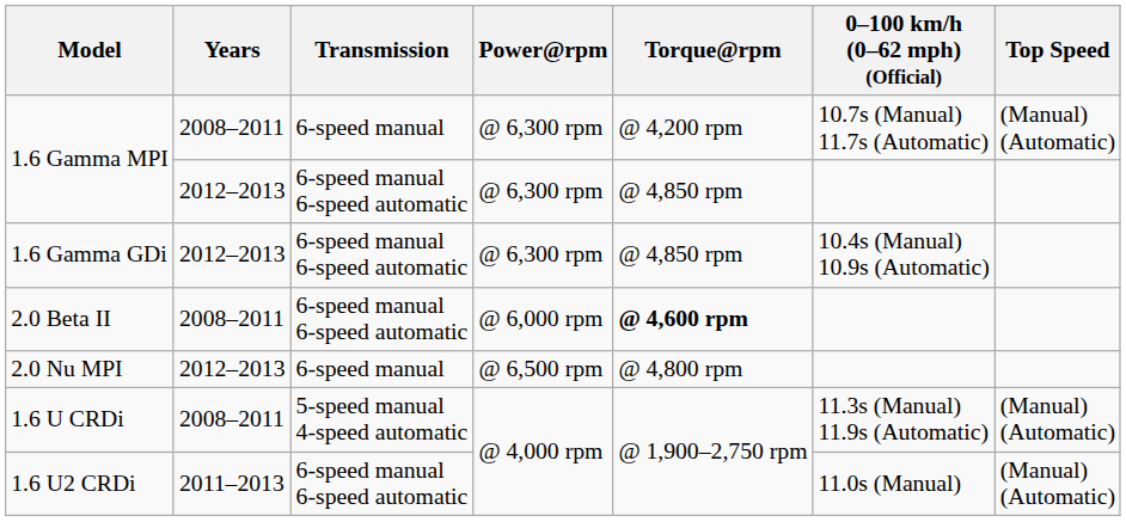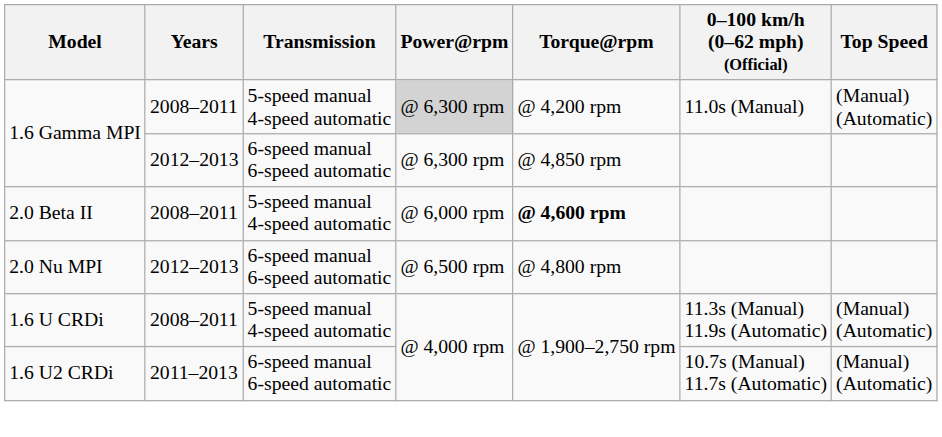1.6 Gamma MPI / 2008–2011 | Transmission: 6-speed manual -> 5-speed manual 4-speed automatic
1.6 Gamma MPI / 2008–2011 | Power@rpm: no background -> lightgrey background
1.6 Gamma MPI / 2008–2011 | 0–100 km/h (0–62 mph) (Official): 10.7s (Manual) 11.7s (Automatic) -> 11.0s (Manual)
- row: 1.6 Gamma GDi | 2012–2013 | 6-speed manual 6-speed automatic | @ 6,300 rpm | @ 4,850 rpm | 10.4s (Manual) 10.9s (Automatic)
2.0 Beta II | Transmission: 6-speed manual 6-speed automatic -> 5-speed manual 4-speed automatic
2.0 Nu MPI | Transmission: 6-speed manual -> 6-speed manual 6-speed automatic
1.6 U2 CRDi | 0–100 km/h (0–62 mph) (Official): 11.0s (Manual) -> 10.7s (Manual) 11.7s (Automatic)
